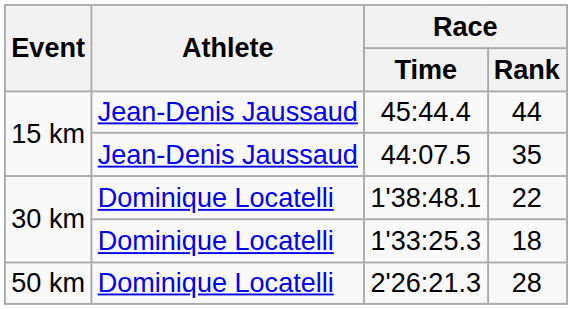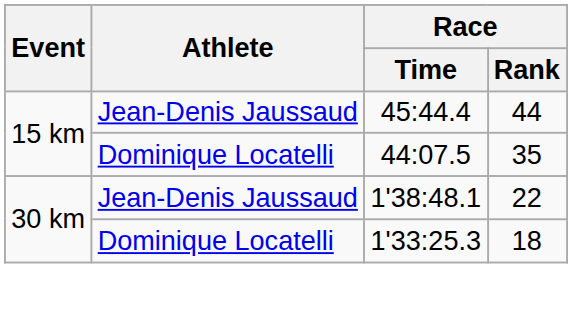44:07.5 | Athlete: Jean-Denis Jaussaud -> Dominique Locatelli
1'38:48.1 | Athlete: Dominique Locatelli -> Jean-Denis Jaussaud
- row: 50 km | Dominique Locatelli | 2'26:21.3 | 28
